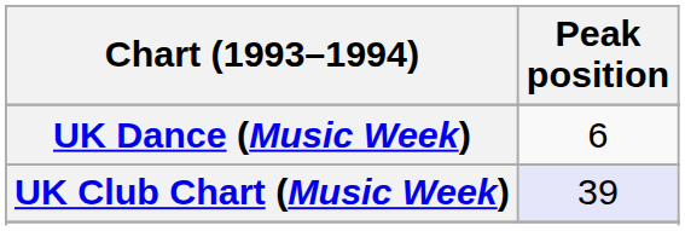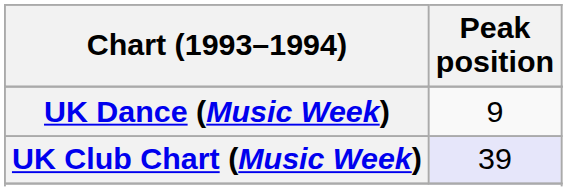UK Dance (Music Week) | Peak position: 6 -> 9
